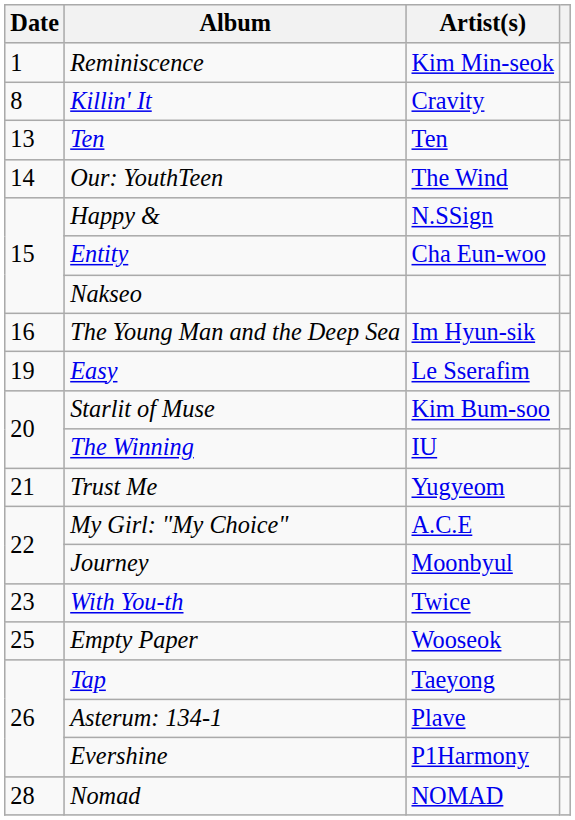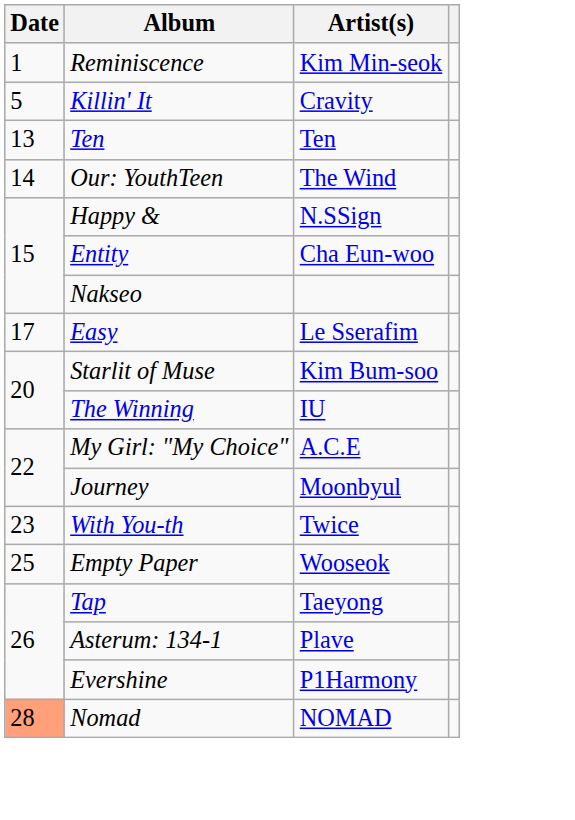Killin' It | Date: 8 -> 5
- row: 16 | The Young Man and the Deep Sea | Im Hyun-sik
Easy | Date: 19 -> 17
- row: 21 | Trust Me | Yugyeom
Nomad | Date: no background -> lightsalmon background
